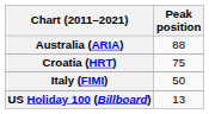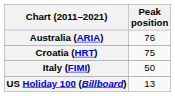Australia (ARIA) | Peak position: 88 -> 76
